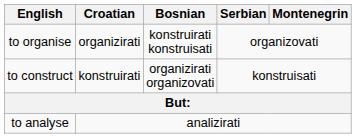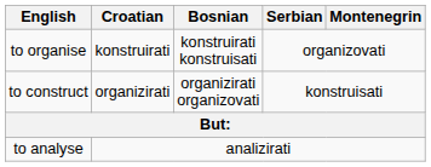to organise | Croatian: organizirati -> konstruirati
to construct | Croatian: konstruirati -> organizirati
